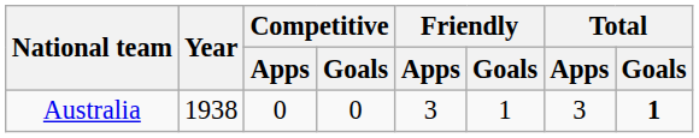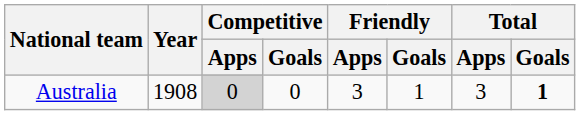Australia | Year: 1938 -> 1908
Australia | Competitive / Apps: no background -> lightgrey background
